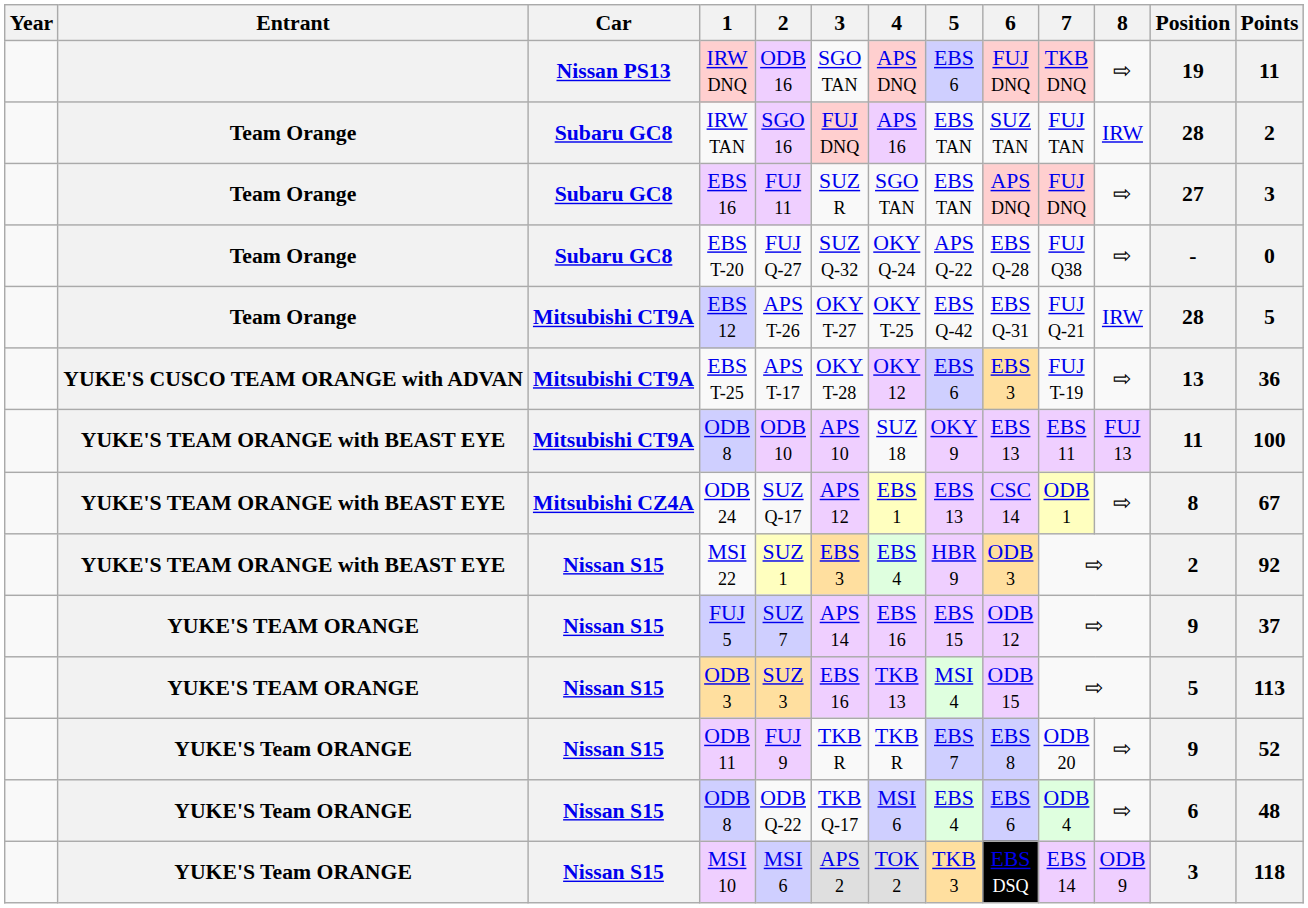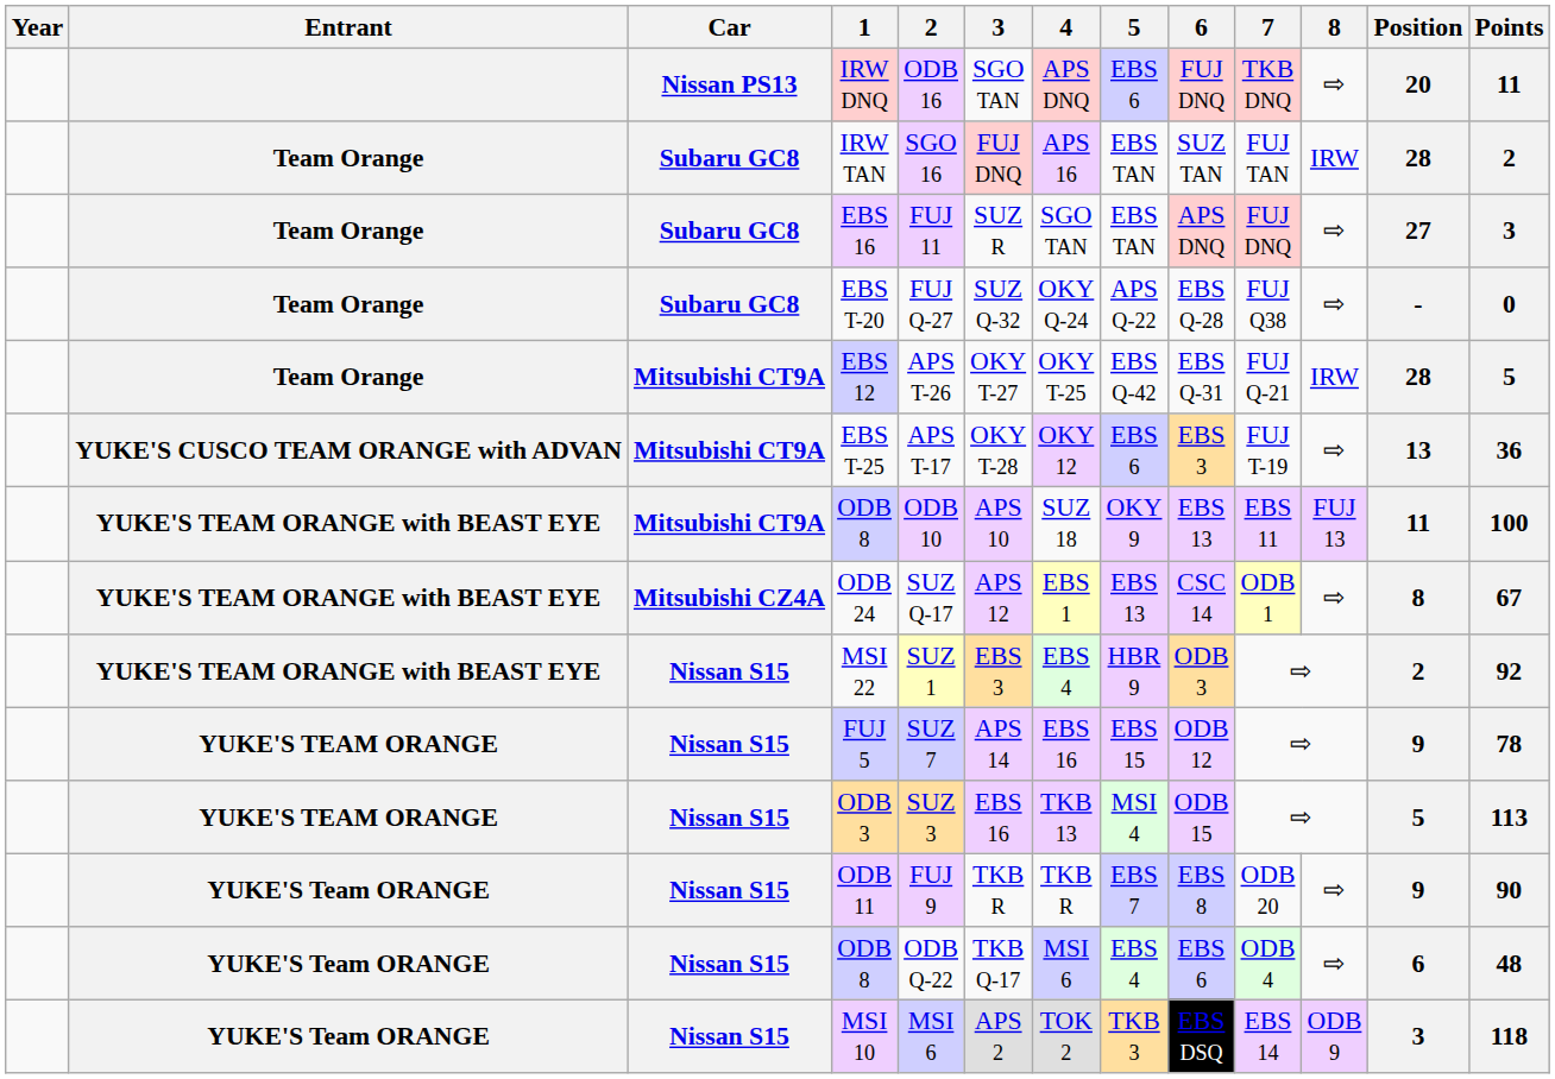IRW DNQ | Position: 19 -> 20
FUJ 5 | Points: 37 -> 78
ODB 11 | Points: 52 -> 90
